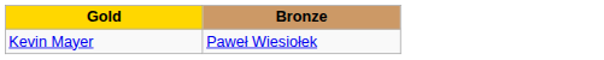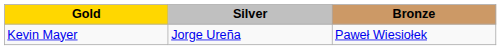+ column: Silver | Jorge Ureña
